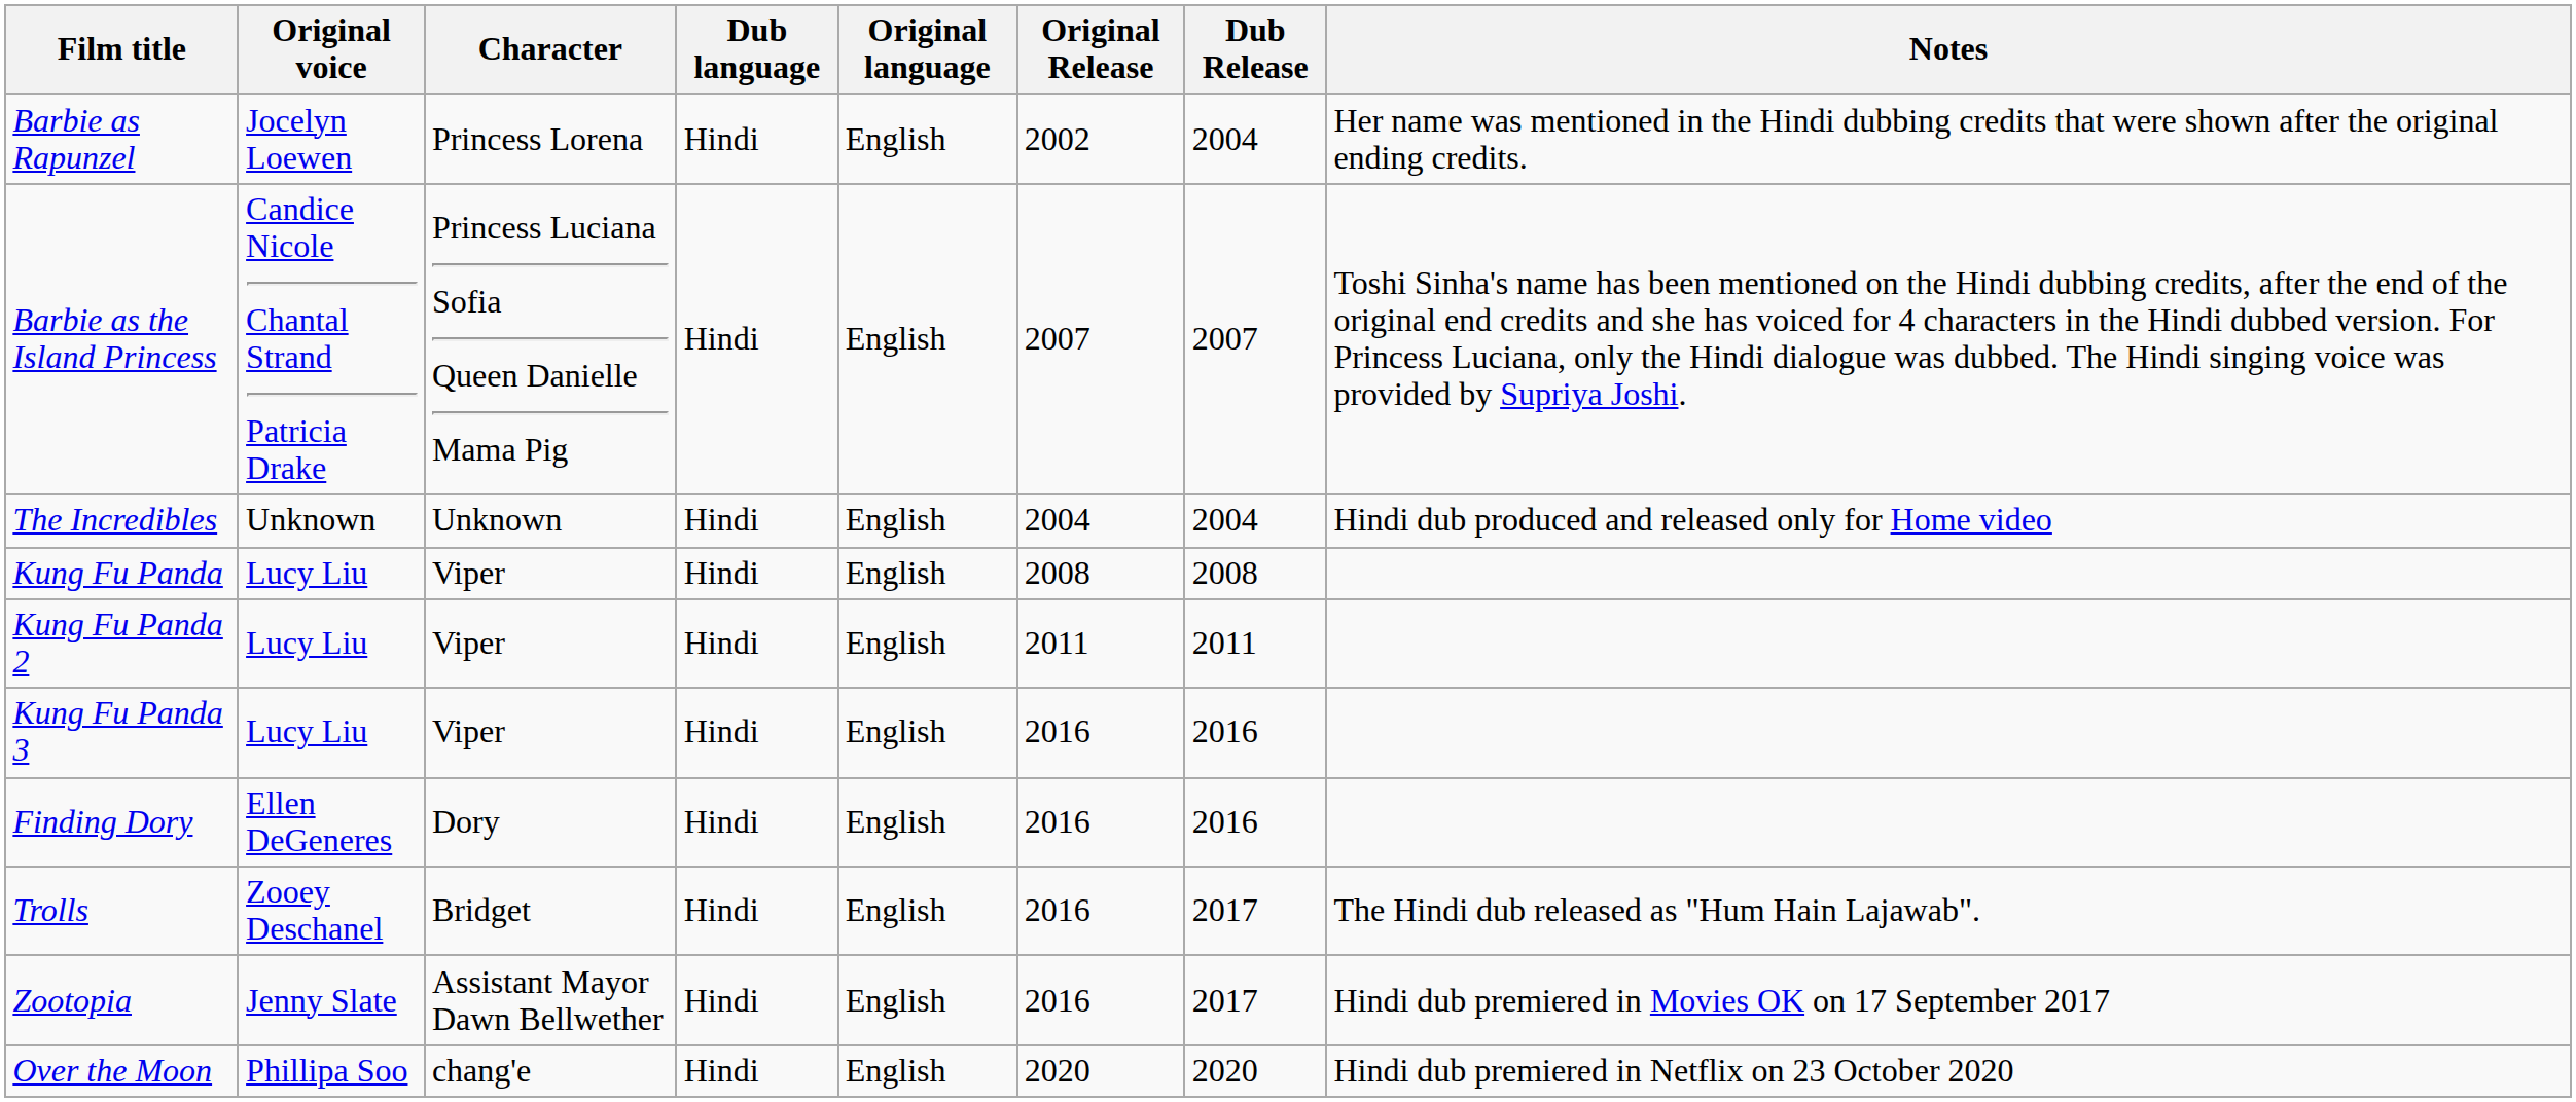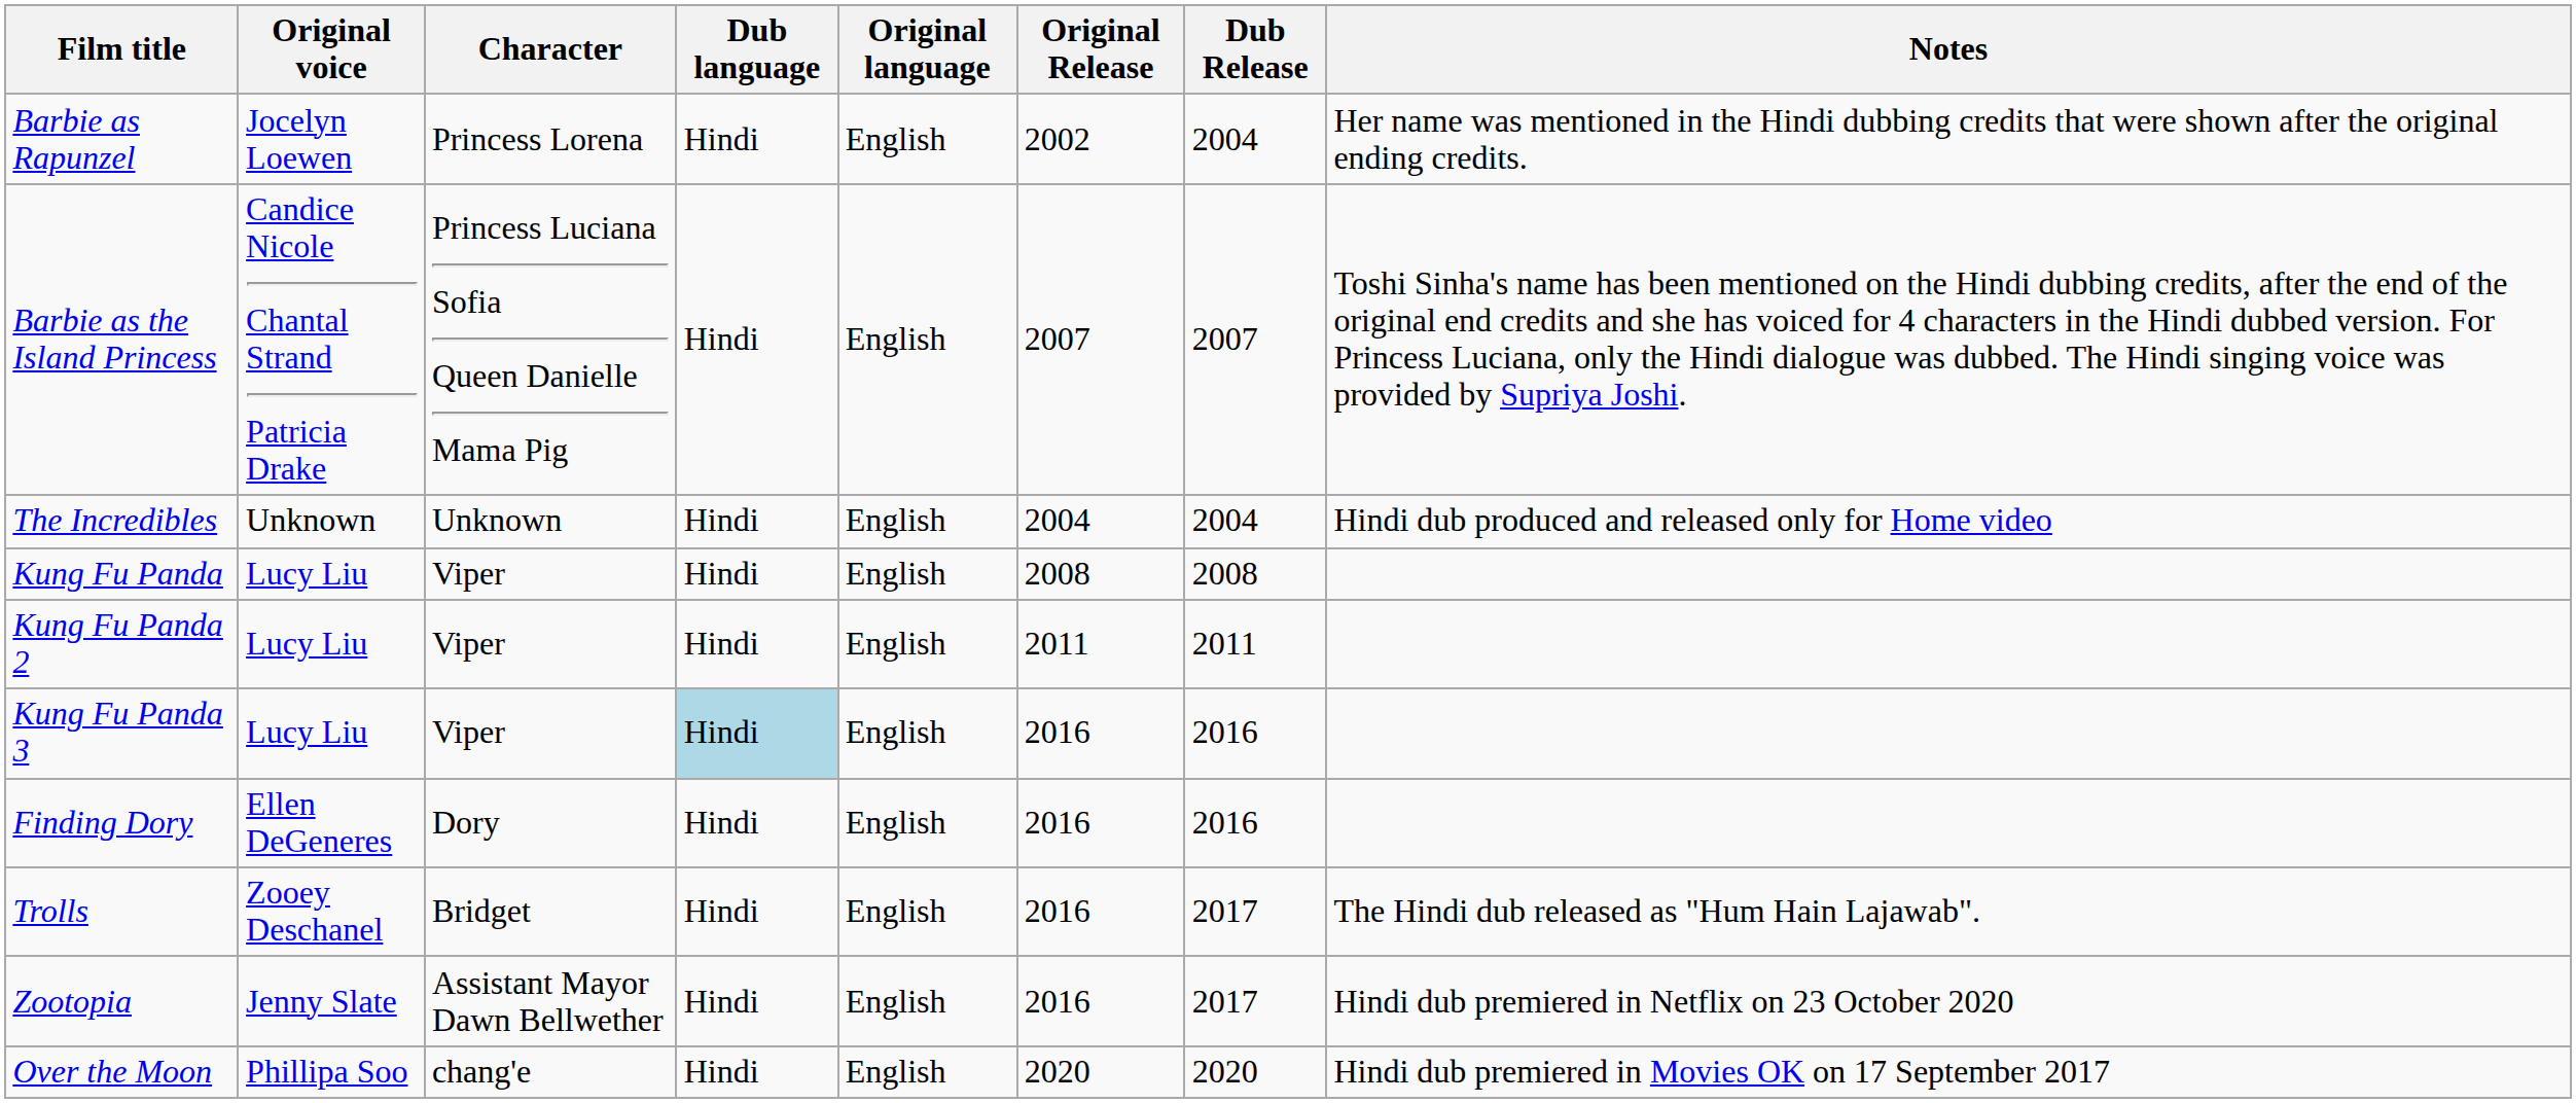Kung Fu Panda 3 | Dub language: no background -> lightblue background
Zootopia | Notes: Hindi dub premiered in Movies OK on 17 September 2017 -> Hindi dub premiered in Netflix on 23 October 2020
Over the Moon | Notes: Hindi dub premiered in Netflix on 23 October 2020 -> Hindi dub premiered in Movies OK on 17 September 2017
